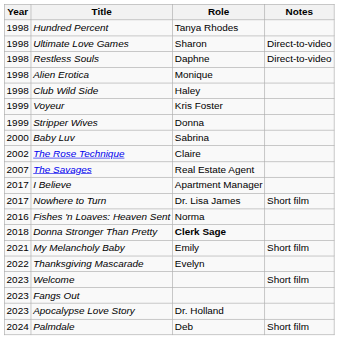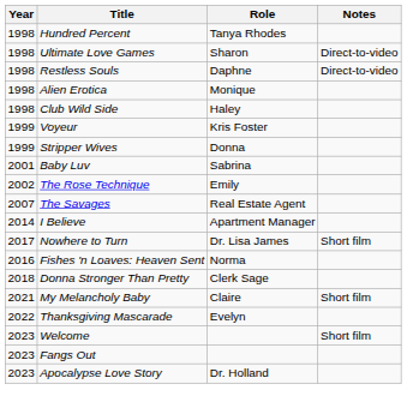Baby Luv | Year: 2000 -> 2001
The Rose Technique | Role: Claire -> Emily
I Believe | Year: 2017 -> 2014
Donna Stronger Than Pretty | Role: bold -> normal
My Melancholy Baby | Role: Emily -> Claire
- row: 2024 | Palmdale | Deb | Short film
